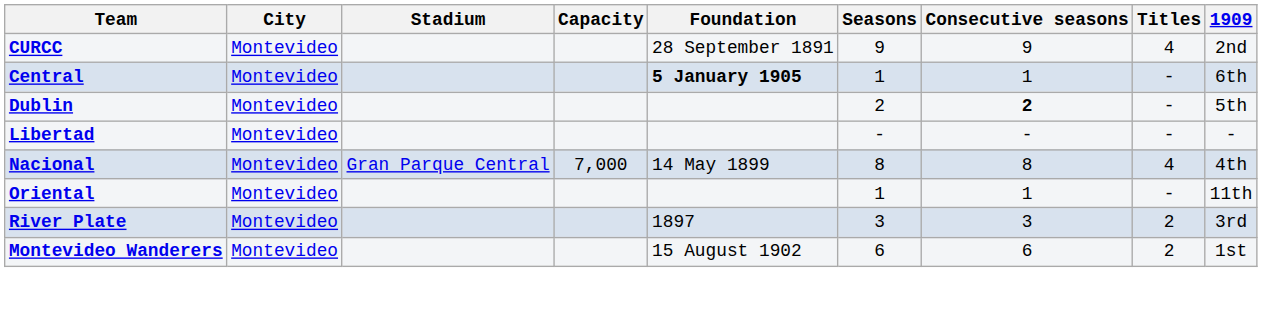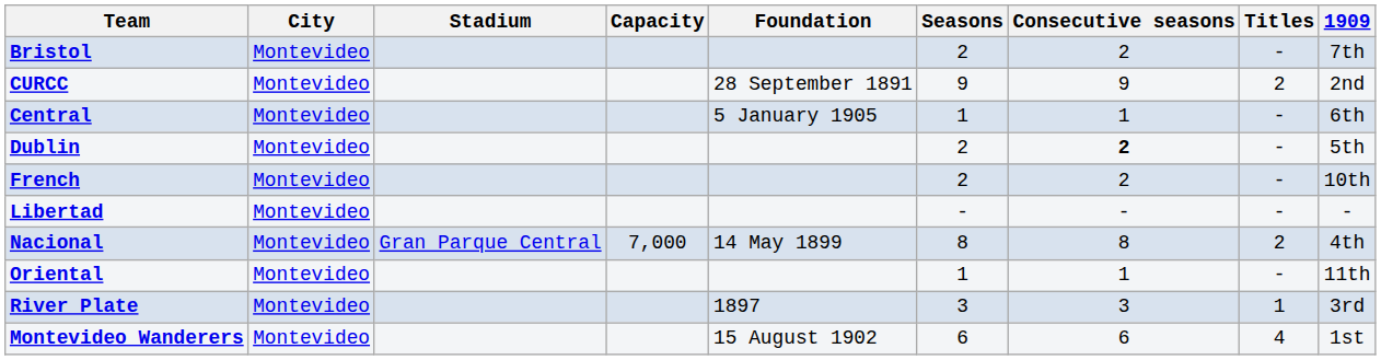+ row: Bristol | Montevideo | 2 | 2 | - | 7th
CURCC | Titles: 4 -> 2
Central | Foundation: bold -> normal
+ row: French | Montevideo | 2 | 2 | - | 10th
Nacional | Titles: 4 -> 2
River Plate | Titles: 2 -> 1
Montevideo Wanderers | Titles: 2 -> 4
